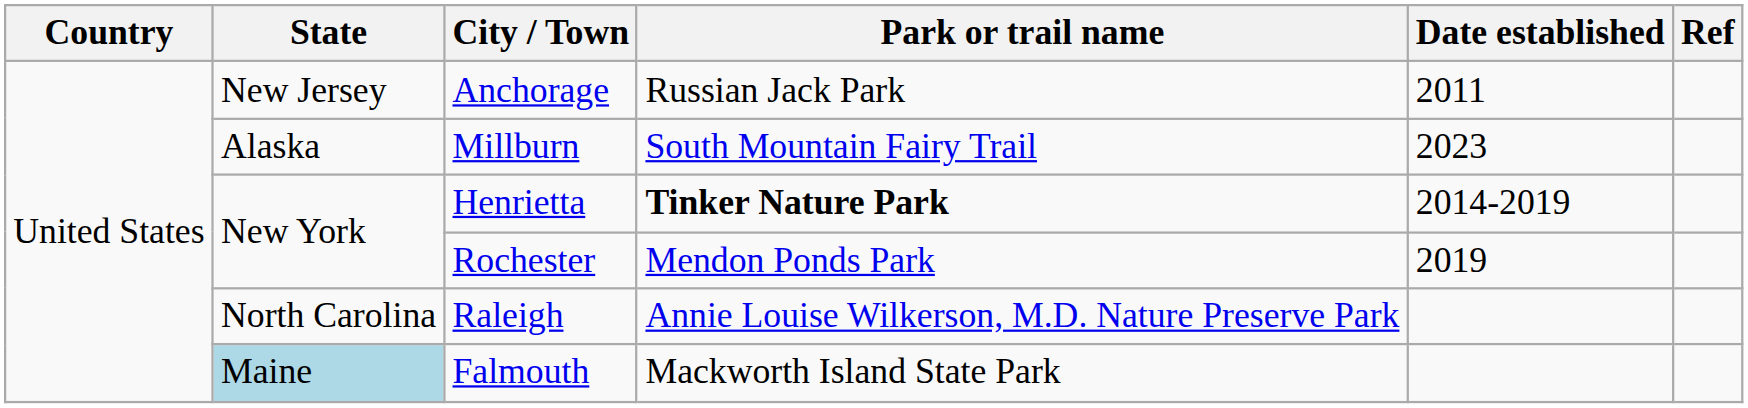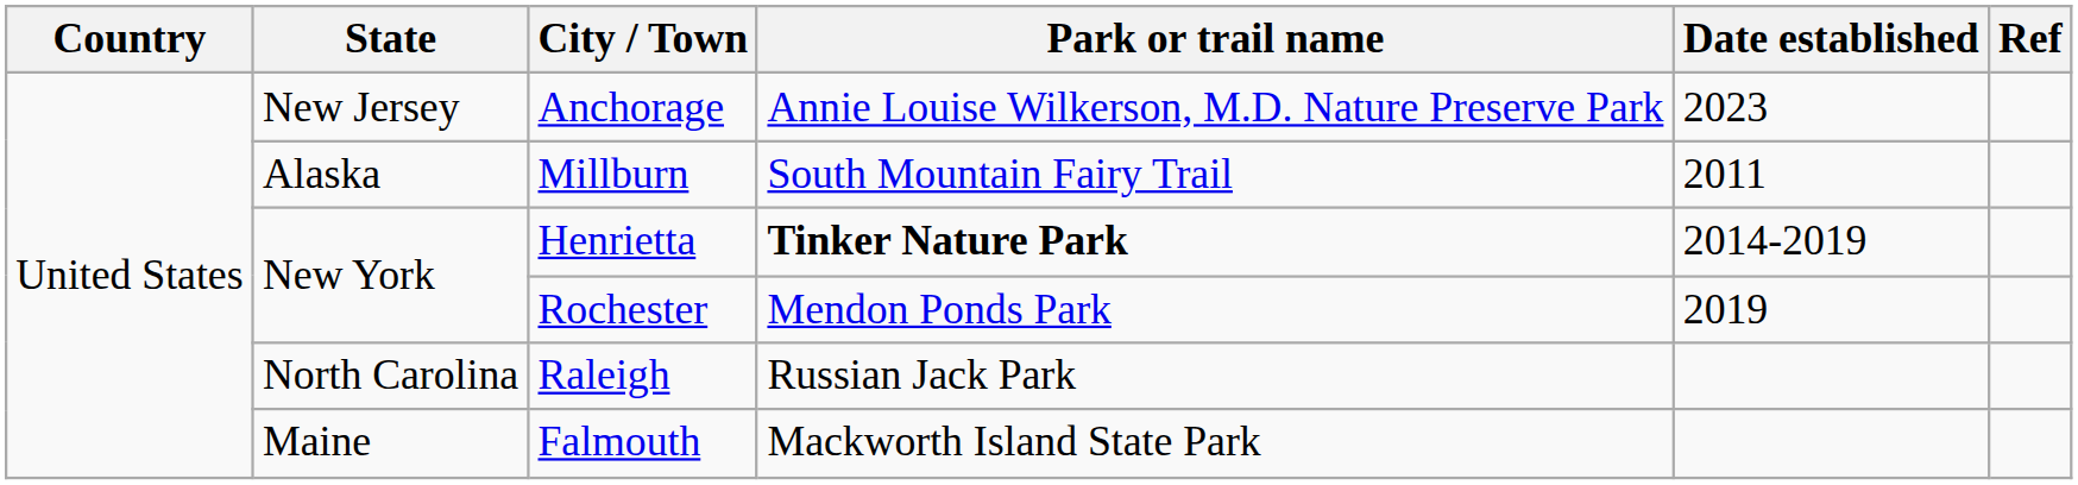Anchorage | Park or trail name: Russian Jack Park -> Annie Louise Wilkerson, M.D. Nature Preserve Park
Anchorage | Date established: 2011 -> 2023
Millburn | Date established: 2023 -> 2011
Raleigh | Park or trail name: Annie Louise Wilkerson, M.D. Nature Preserve Park -> Russian Jack Park
Falmouth | State: lightblue background -> no background
